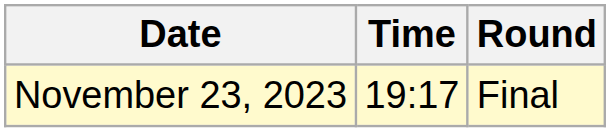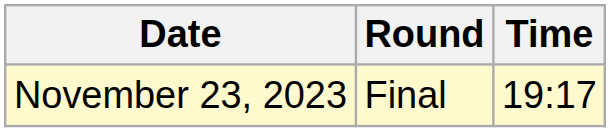columns swapped: Time <-> Round
